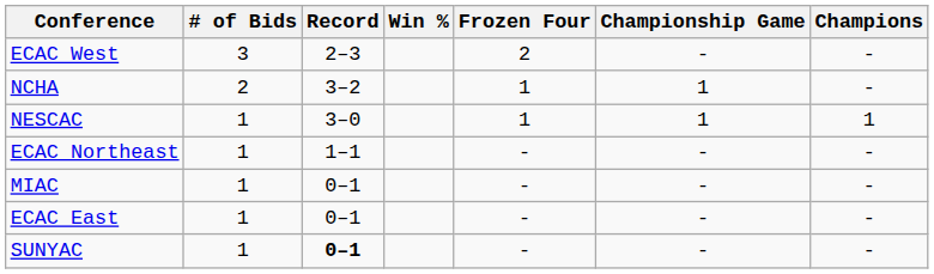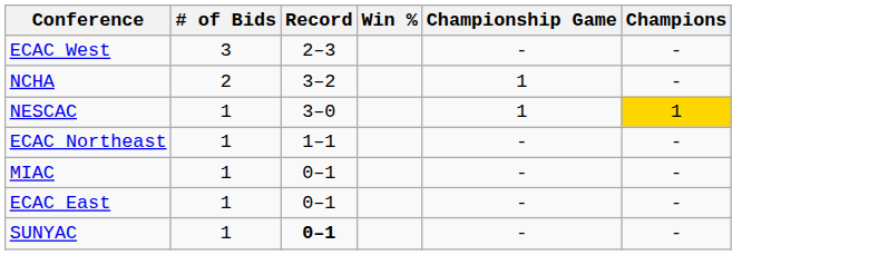- column: Frozen Four | 2 | 1 | 1 | - | - | - | -
NESCAC | Champions: no background -> gold background
